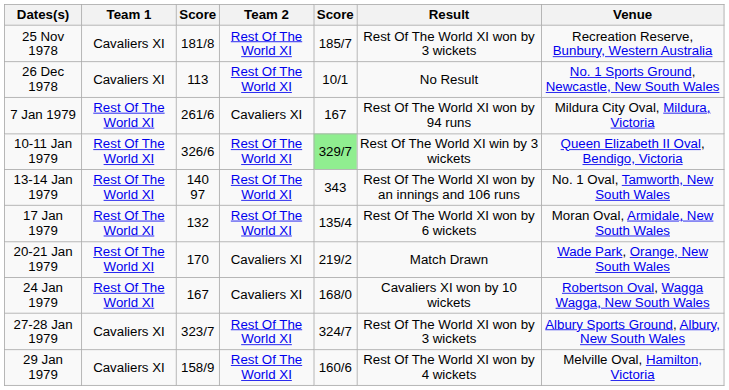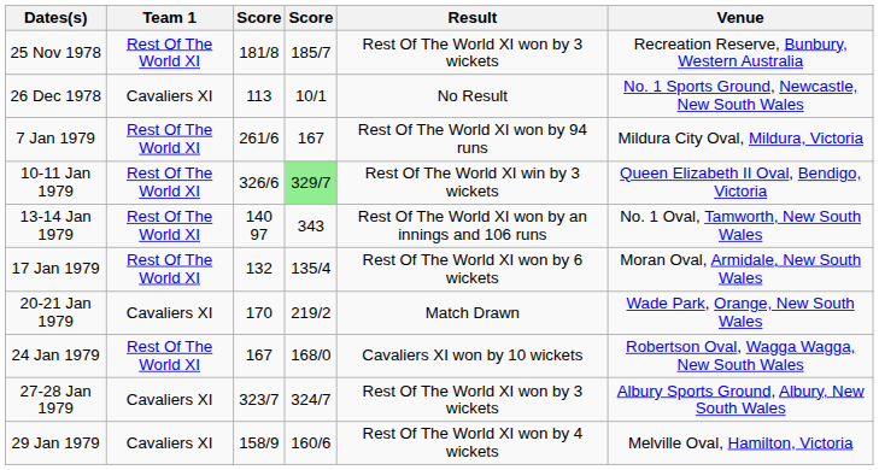- column: Team 2 | Rest Of The World XI | Rest Of The World XI | Cavaliers XI | Rest Of The World XI | Rest Of The World XI | Rest Of The World XI | Cavaliers XI | Cavaliers XI | Rest Of The World XI | Rest Of The World XI
25 Nov 1978 | Team 1: Cavaliers XI -> Rest Of The World XI
20-21 Jan 1979 | Team 1: Rest Of The World XI -> Cavaliers XI
